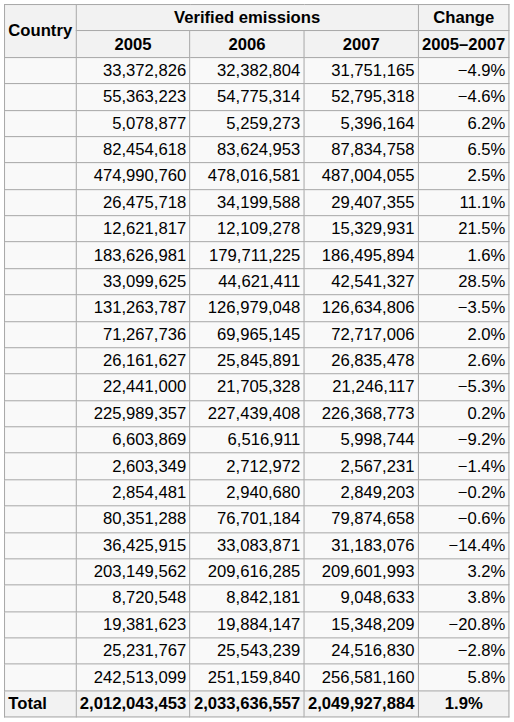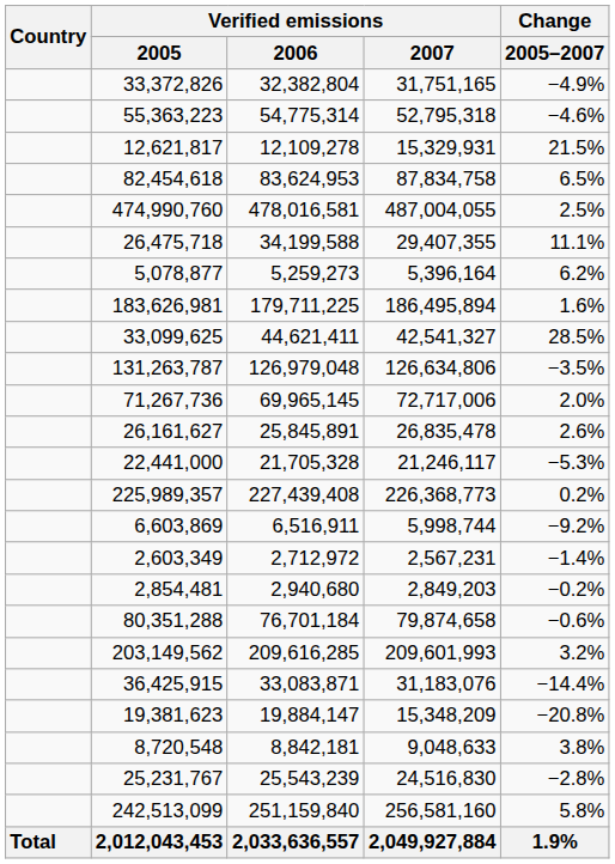rows swapped: 5,078,877 <-> 12,621,817
rows swapped: 203,149,562 <-> 36,425,915
rows swapped: 19,381,623 <-> 8,720,548
